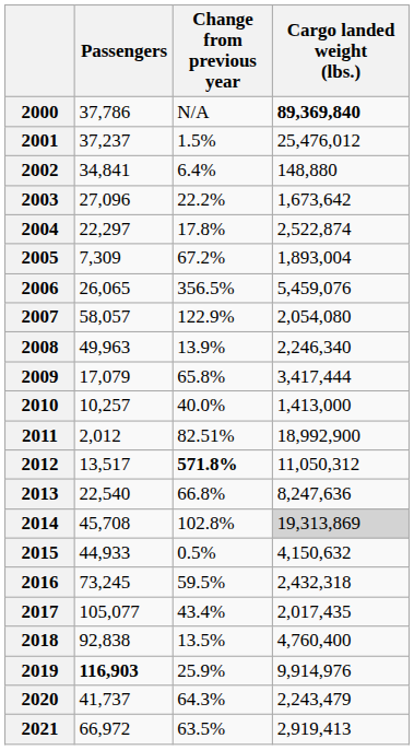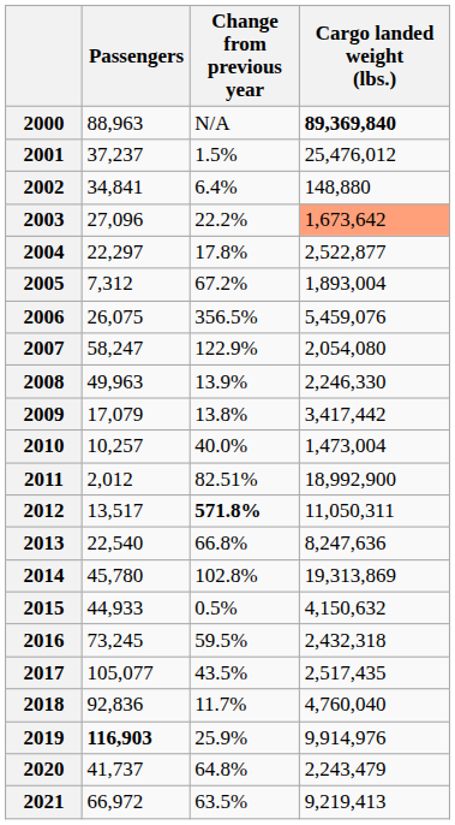2000 | Passengers: 37,786 -> 88,963
2003 | Cargo landed weight (lbs.): no background -> lightsalmon background
2004 | Cargo landed weight (lbs.): 2,522,874 -> 2,522,877
2005 | Passengers: 7,309 -> 7,312
2006 | Passengers: 26,065 -> 26,075
2007 | Passengers: 58,057 -> 58,247
2008 | Cargo landed weight (lbs.): 2,246,340 -> 2,246,330
2009 | Change from previous year: 65.8% -> 13.8%
2009 | Cargo landed weight (lbs.): 3,417,444 -> 3,417,442
2010 | Cargo landed weight (lbs.): 1,413,000 -> 1,473,004
2012 | Cargo landed weight (lbs.): 11,050,312 -> 11,050,311
2014 | Passengers: 45,708 -> 45,780
2014 | Cargo landed weight (lbs.): lightgrey background -> no background
2017 | Change from previous year: 43.4% -> 43.5%
2017 | Cargo landed weight (lbs.): 2,017,435 -> 2,517,435
2018 | Passengers: 92,838 -> 92,836
2018 | Change from previous year: 13.5% -> 11.7%
2018 | Cargo landed weight (lbs.): 4,760,400 -> 4,760,040
2020 | Change from previous year: 64.3% -> 64.8%
2021 | Cargo landed weight (lbs.): 2,919,413 -> 9,219,413
